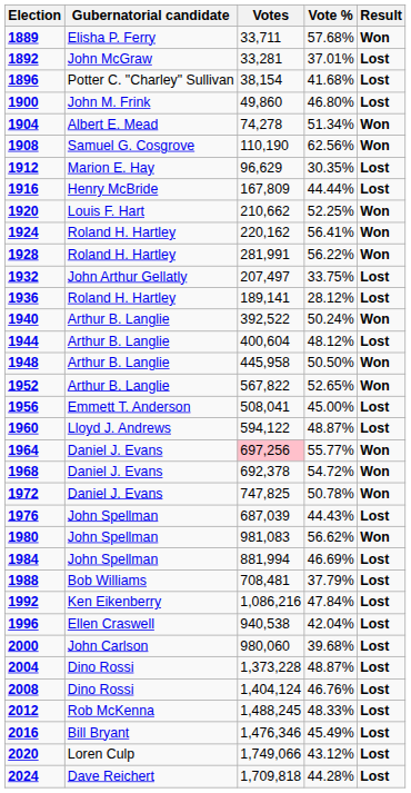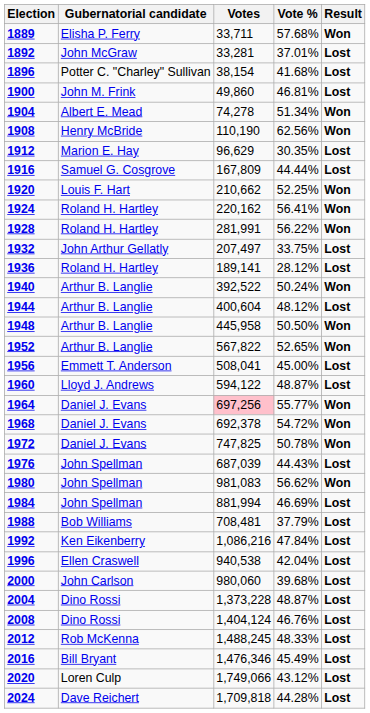1900 | Vote %: 46.80% -> 46.81%
1908 | Gubernatorial candidate: Samuel G. Cosgrove -> Henry McBride
1916 | Gubernatorial candidate: Henry McBride -> Samuel G. Cosgrove
